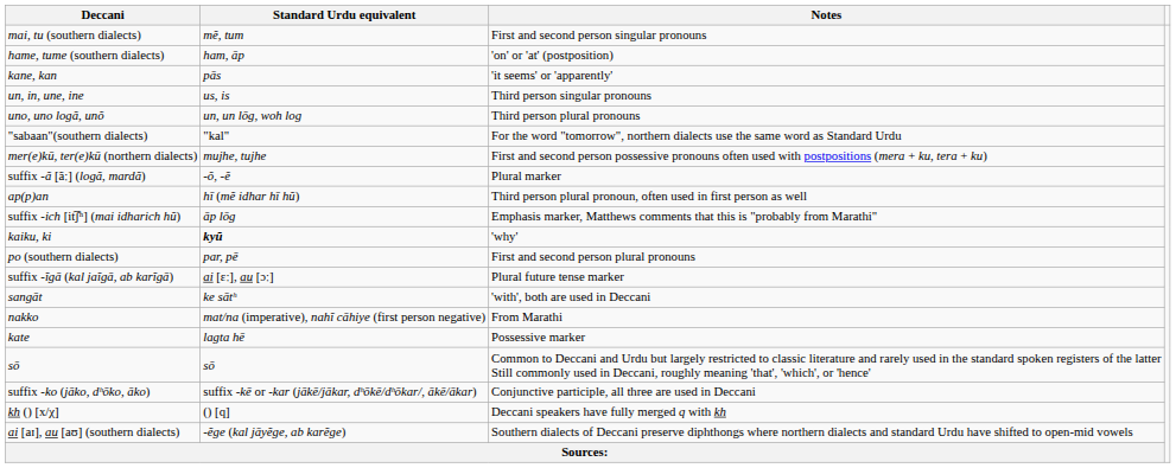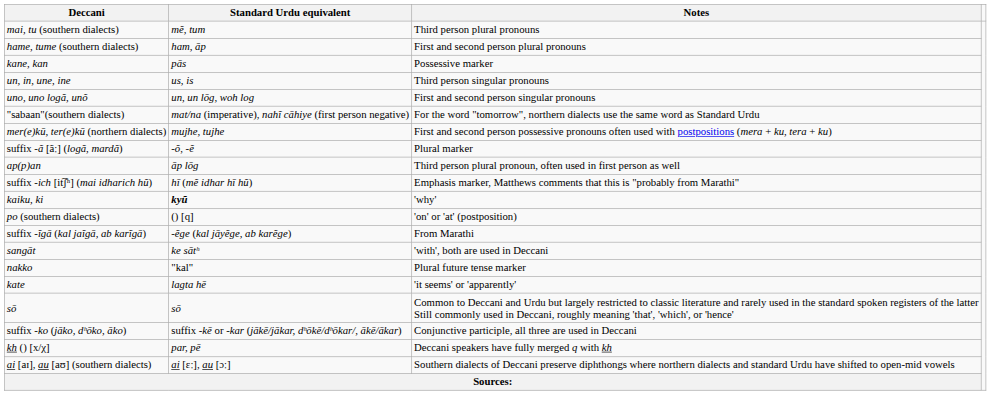mai, tu (southern dialects) | Notes: First and second person singular pronouns -> Third person plural pronouns
hame, tume (southern dialects) | Notes: 'on' or 'at' (postposition) -> First and second person plural pronouns
kane, kan | Notes: 'it seems' or 'apparently' -> Possessive marker
uno, uno logã, unõ | Notes: Third person plural pronouns -> First and second person singular pronouns
"sabaan"(southern dialects) | Standard Urdu equivalent: "kal" -> mat/na (imperative), nahĩ cāhiye (first person negative)
ap(p)an | Standard Urdu equivalent: hī (mẽ idhar hī hũ) -> āp lōg
suffix -ich [it͡ʃʰ] (mai idharich hũ) | Standard Urdu equivalent: āp lōg -> hī (mẽ idhar hī hũ)
po (southern dialects) | Standard Urdu equivalent: par, pē -> () [q]
po (southern dialects) | Notes: First and second person plural pronouns -> 'on' or 'at' (postposition)
suffix -ĩgā (kal jaĩgā, ab karĩgā) | Standard Urdu equivalent: ai [ɛː], au [ɔː] -> -ẽge (kal jāyẽge, ab karẽge)
suffix -ĩgā (kal jaĩgā, ab karĩgā) | Notes: Plural future tense marker -> From Marathi
nakko | Standard Urdu equivalent: mat/na (imperative), nahĩ cāhiye (first person negative) -> "kal"
nakko | Notes: From Marathi -> Plural future tense marker
kate | Notes: Possessive marker -> 'it seems' or 'apparently'
kh () [x/χ] | Standard Urdu equivalent: () [q] -> par, pē
ai [aɪ], au [aʊ] (southern dialects) | Standard Urdu equivalent: -ẽge (kal jāyẽge, ab karẽge) -> ai [ɛː], au [ɔː]
